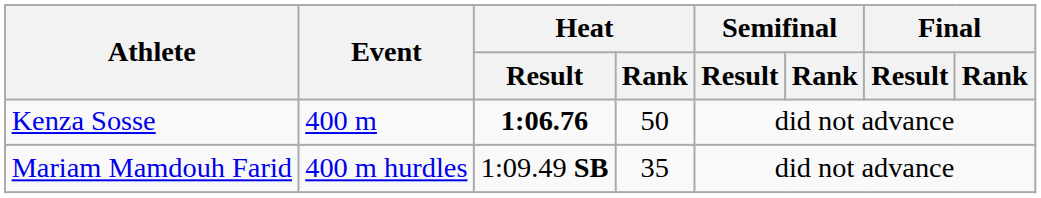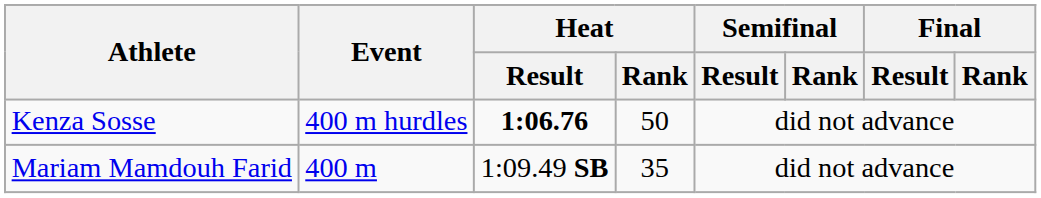Kenza Sosse | Event: 400 m -> 400 m hurdles
Mariam Mamdouh Farid | Event: 400 m hurdles -> 400 m
